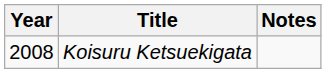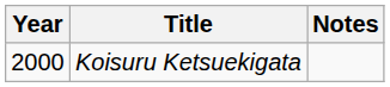Koisuru Ketsuekigata | Year: 2008 -> 2000
